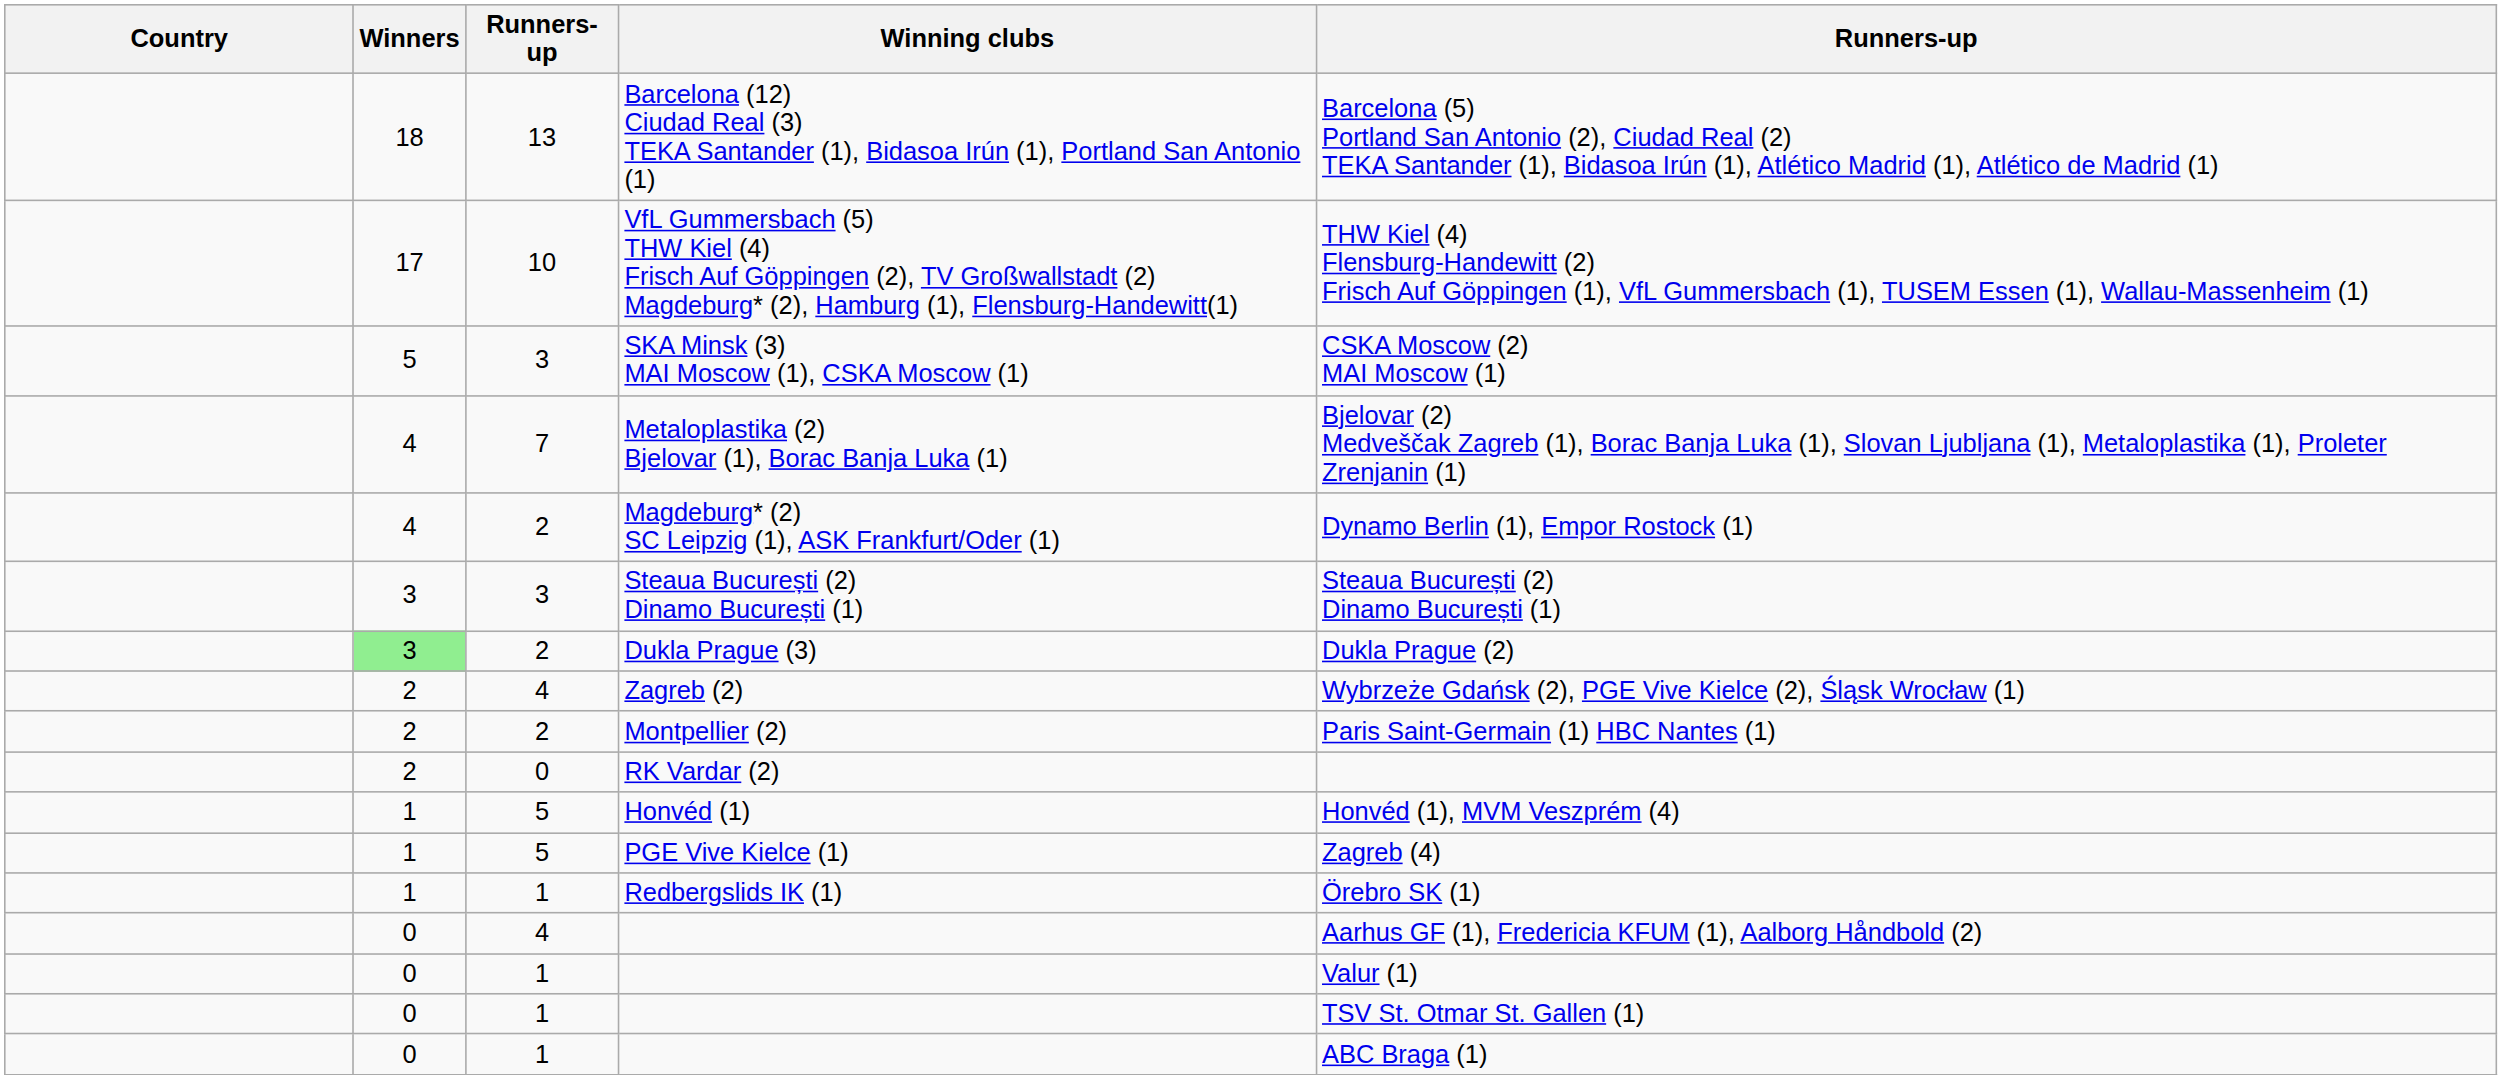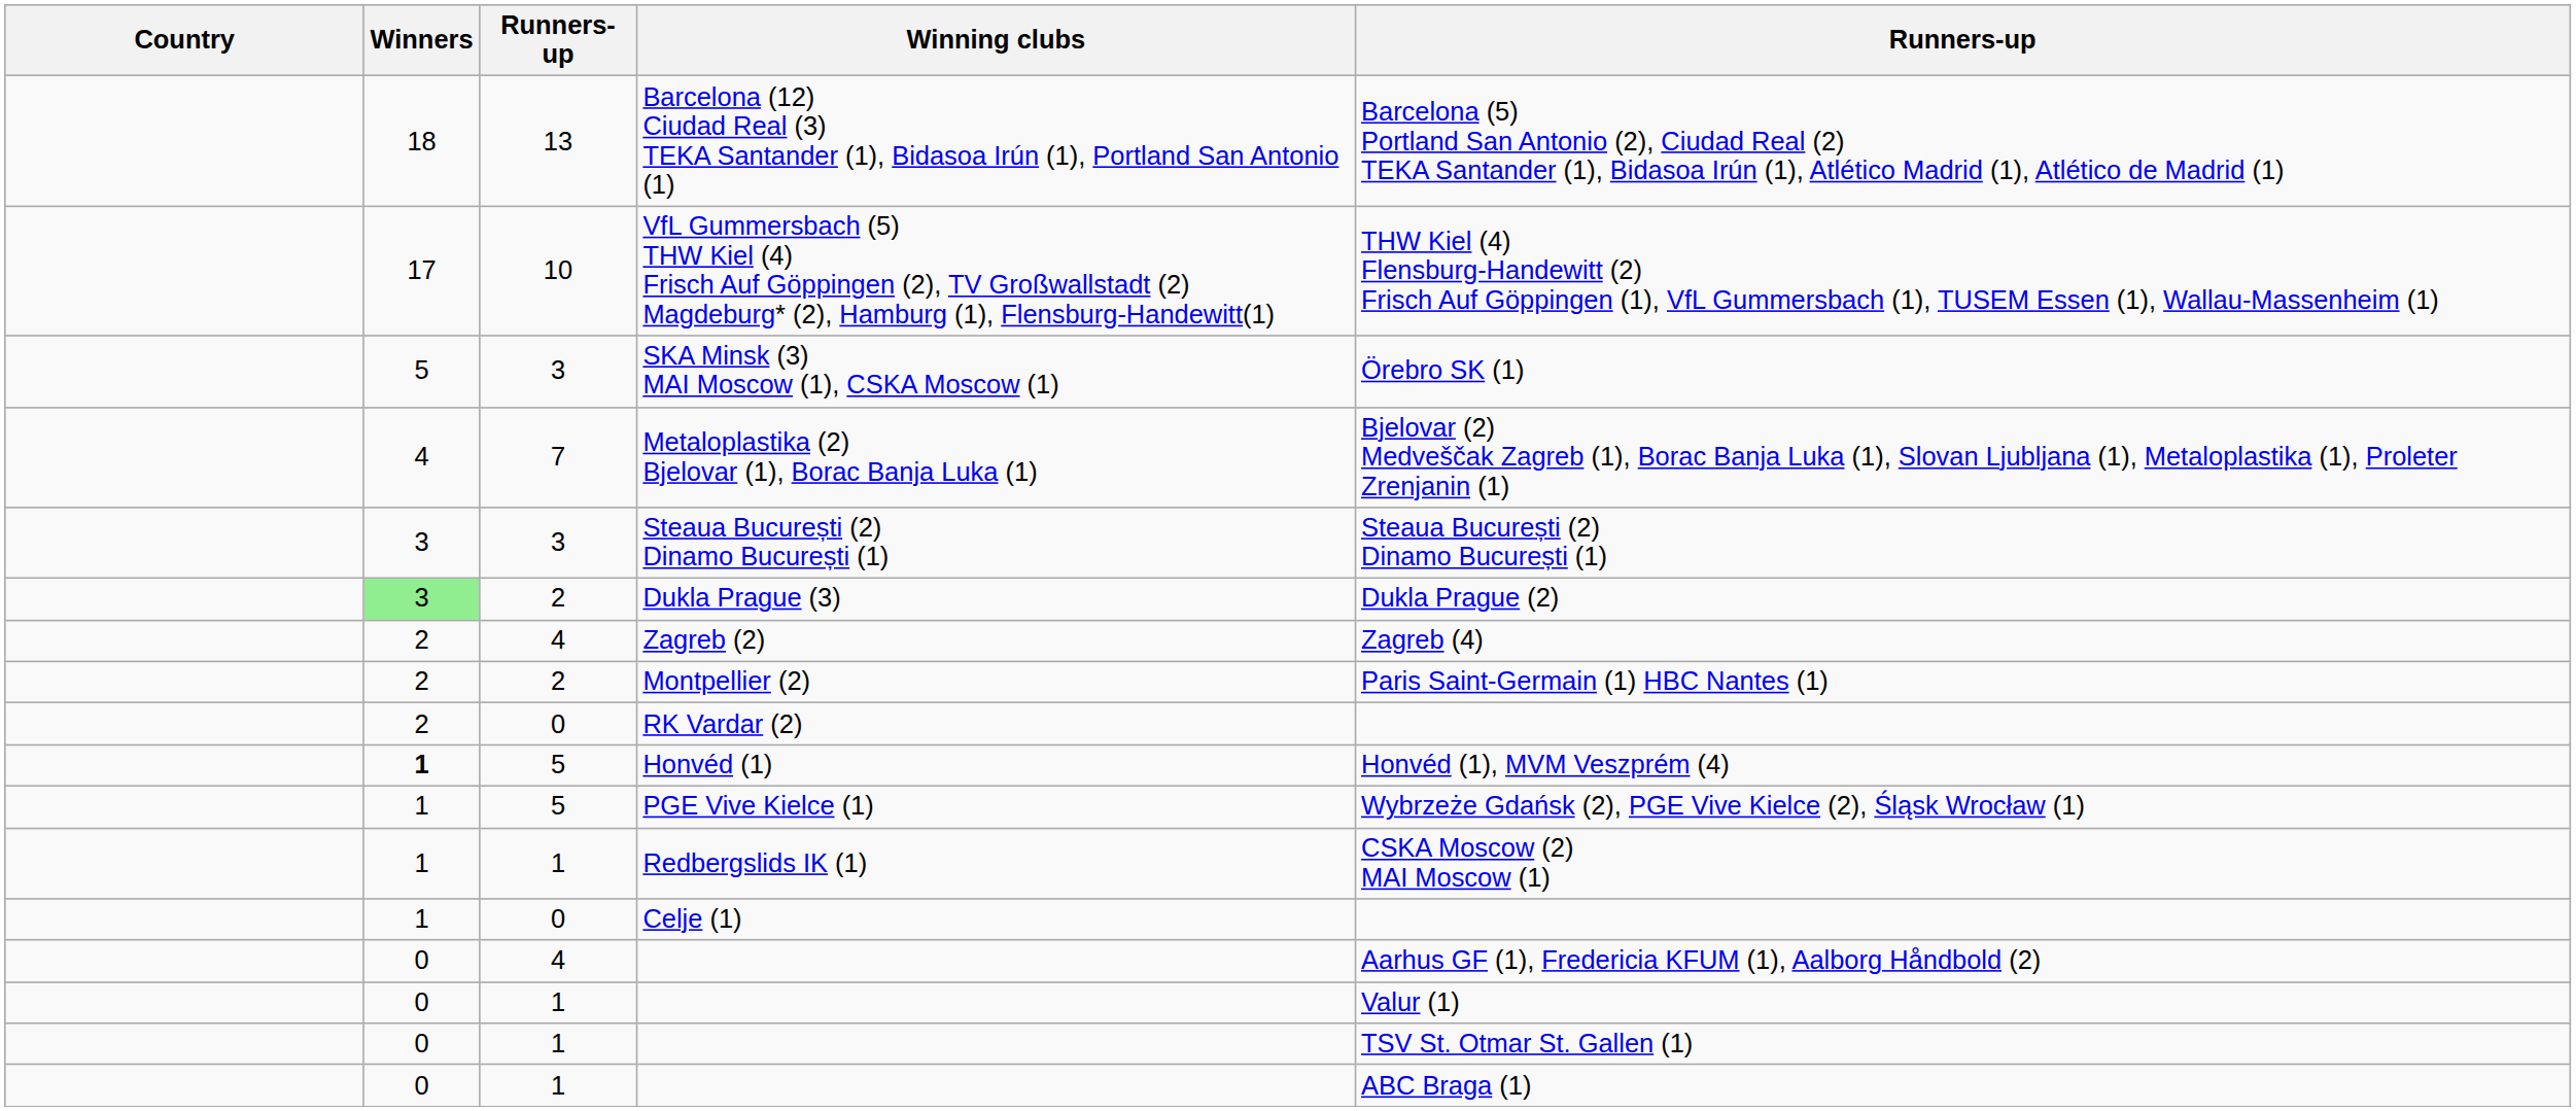SKA Minsk (3) MAI Moscow (1), CSKA Moscow (1) | column 5: CSKA Moscow (2) MAI Moscow (1) -> Örebro SK (1)
- row: 4 | 2 | Magdeburg* (2) SC Leipzig (1), ASK Frankfurt/Oder (1) | Dynamo Berlin (1), Empor Rostock (1)
Zagreb (2) | column 5: Wybrzeże Gdańsk (2), PGE Vive Kielce (2), Śląsk Wrocław (1) -> Zagreb (4)
Honvéd (1) | Winners: normal -> bold
PGE Vive Kielce (1) | column 5: Zagreb (4) -> Wybrzeże Gdańsk (2), PGE Vive Kielce (2), Śląsk Wrocław (1)
Redbergslids IK (1) | column 5: Örebro SK (1) -> CSKA Moscow (2) MAI Moscow (1)
+ row: 1 | 0 | Celje (1)
